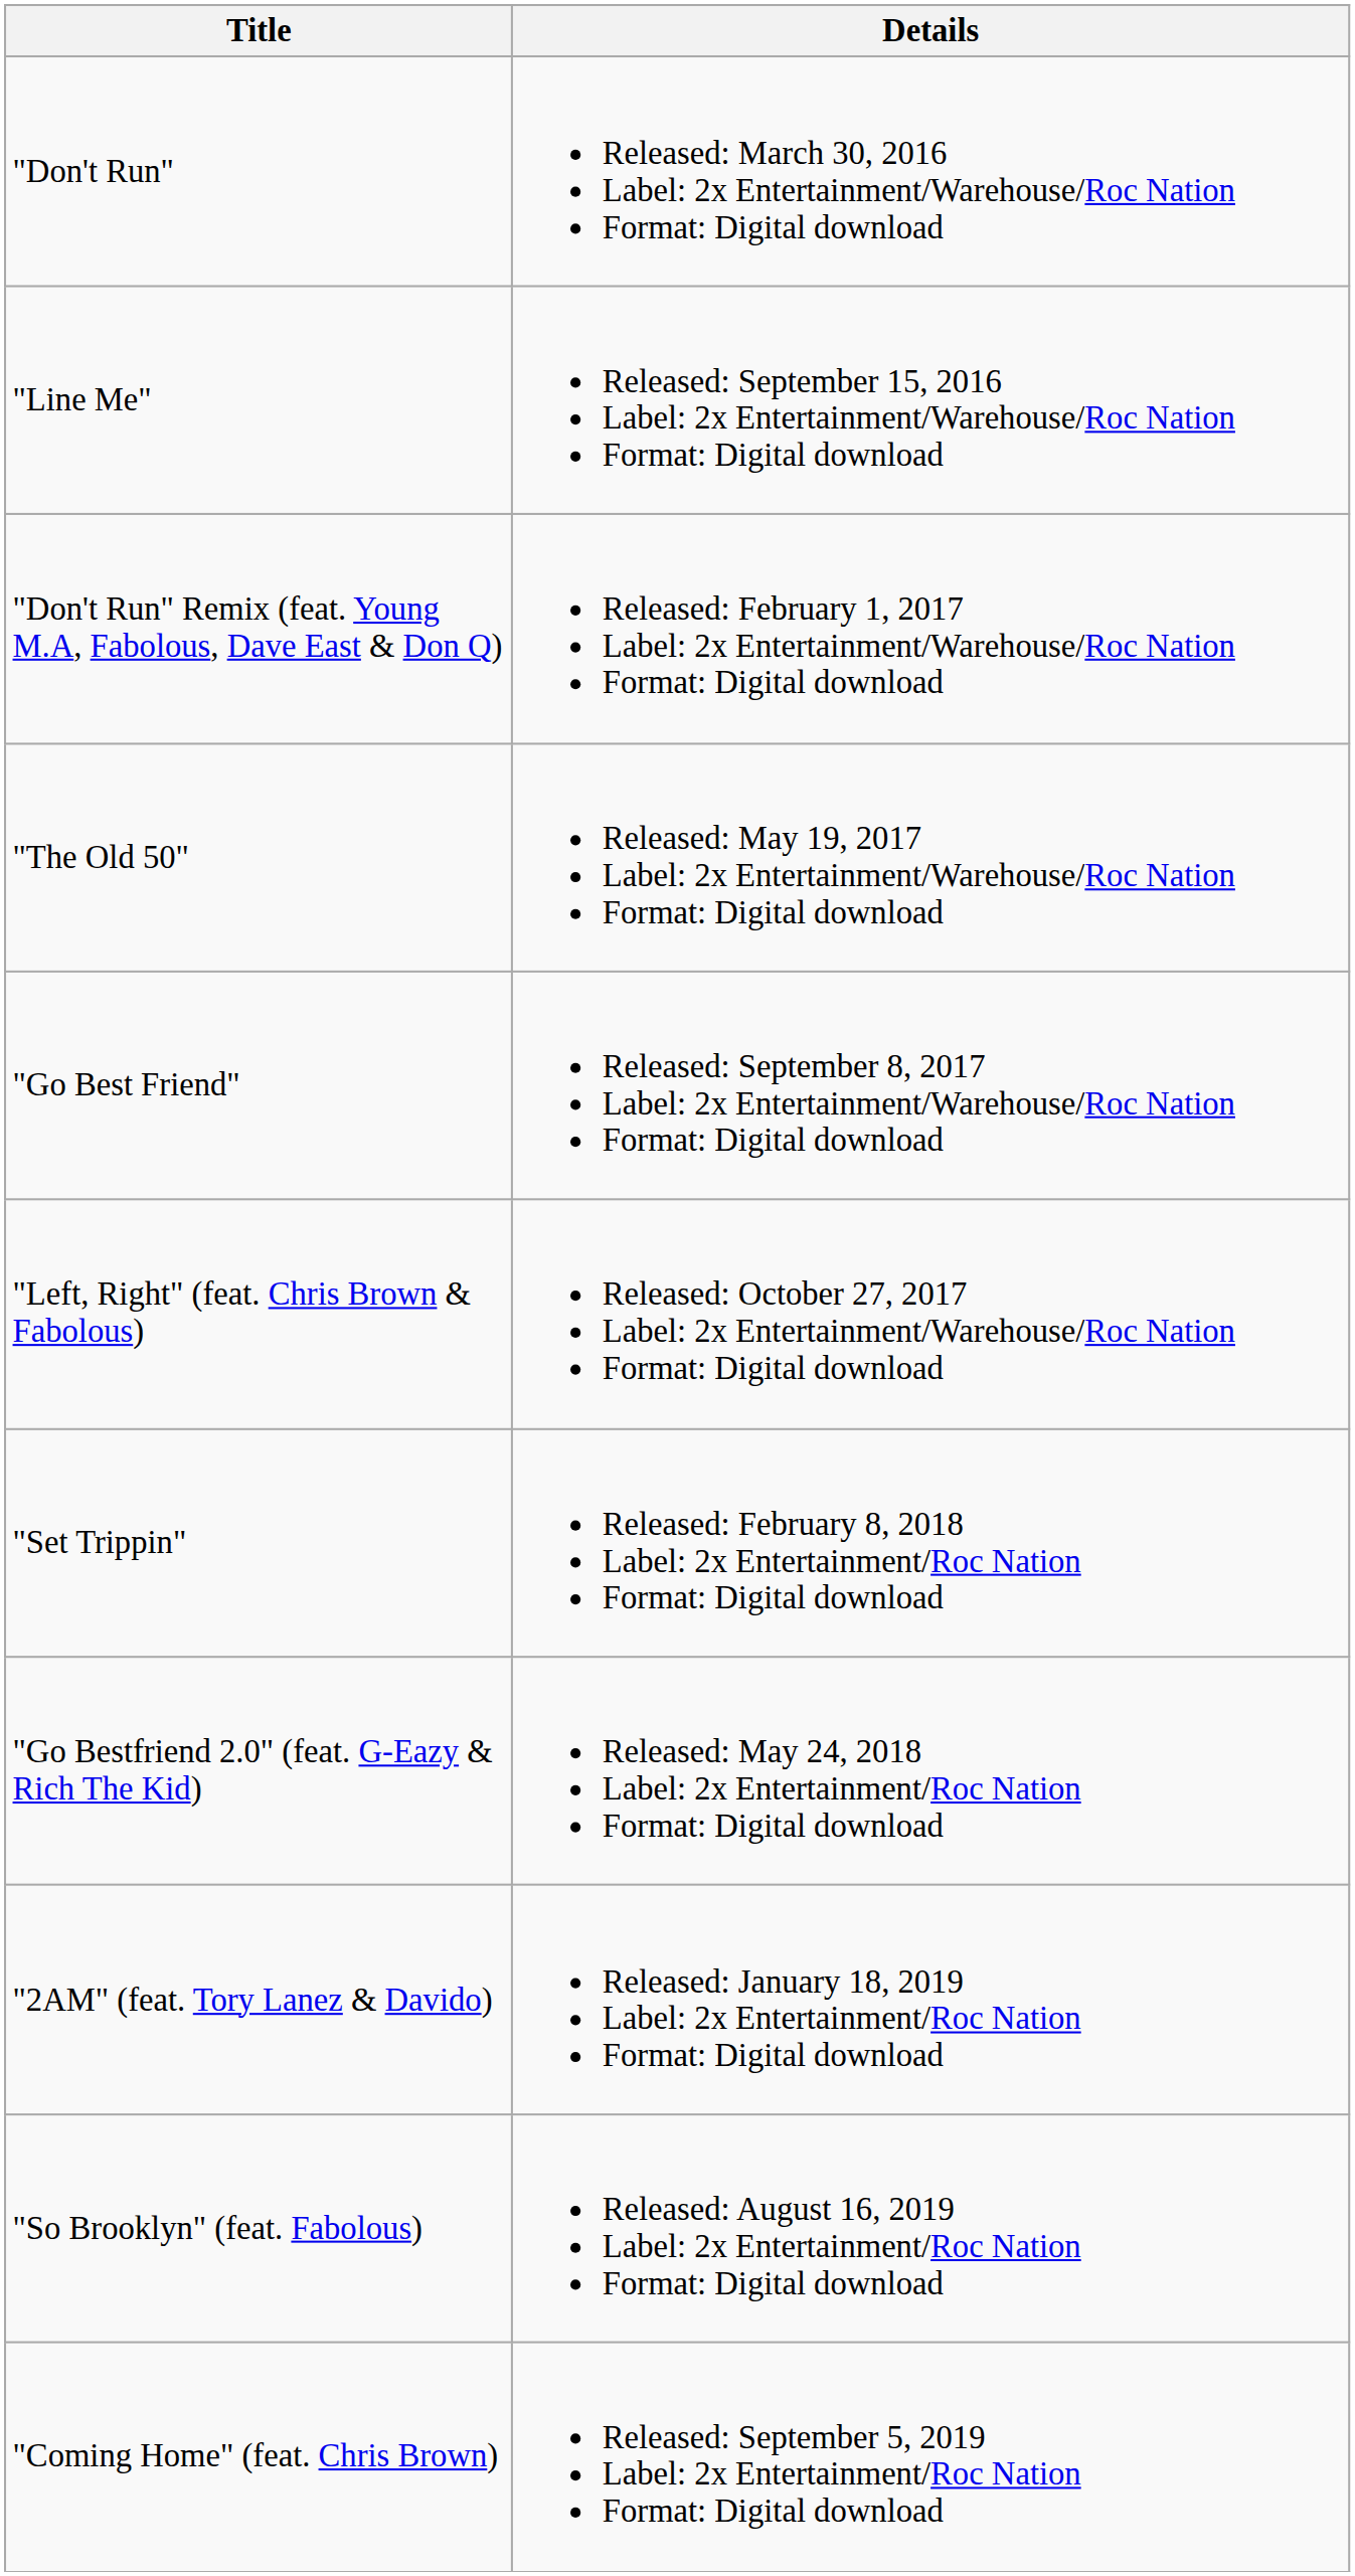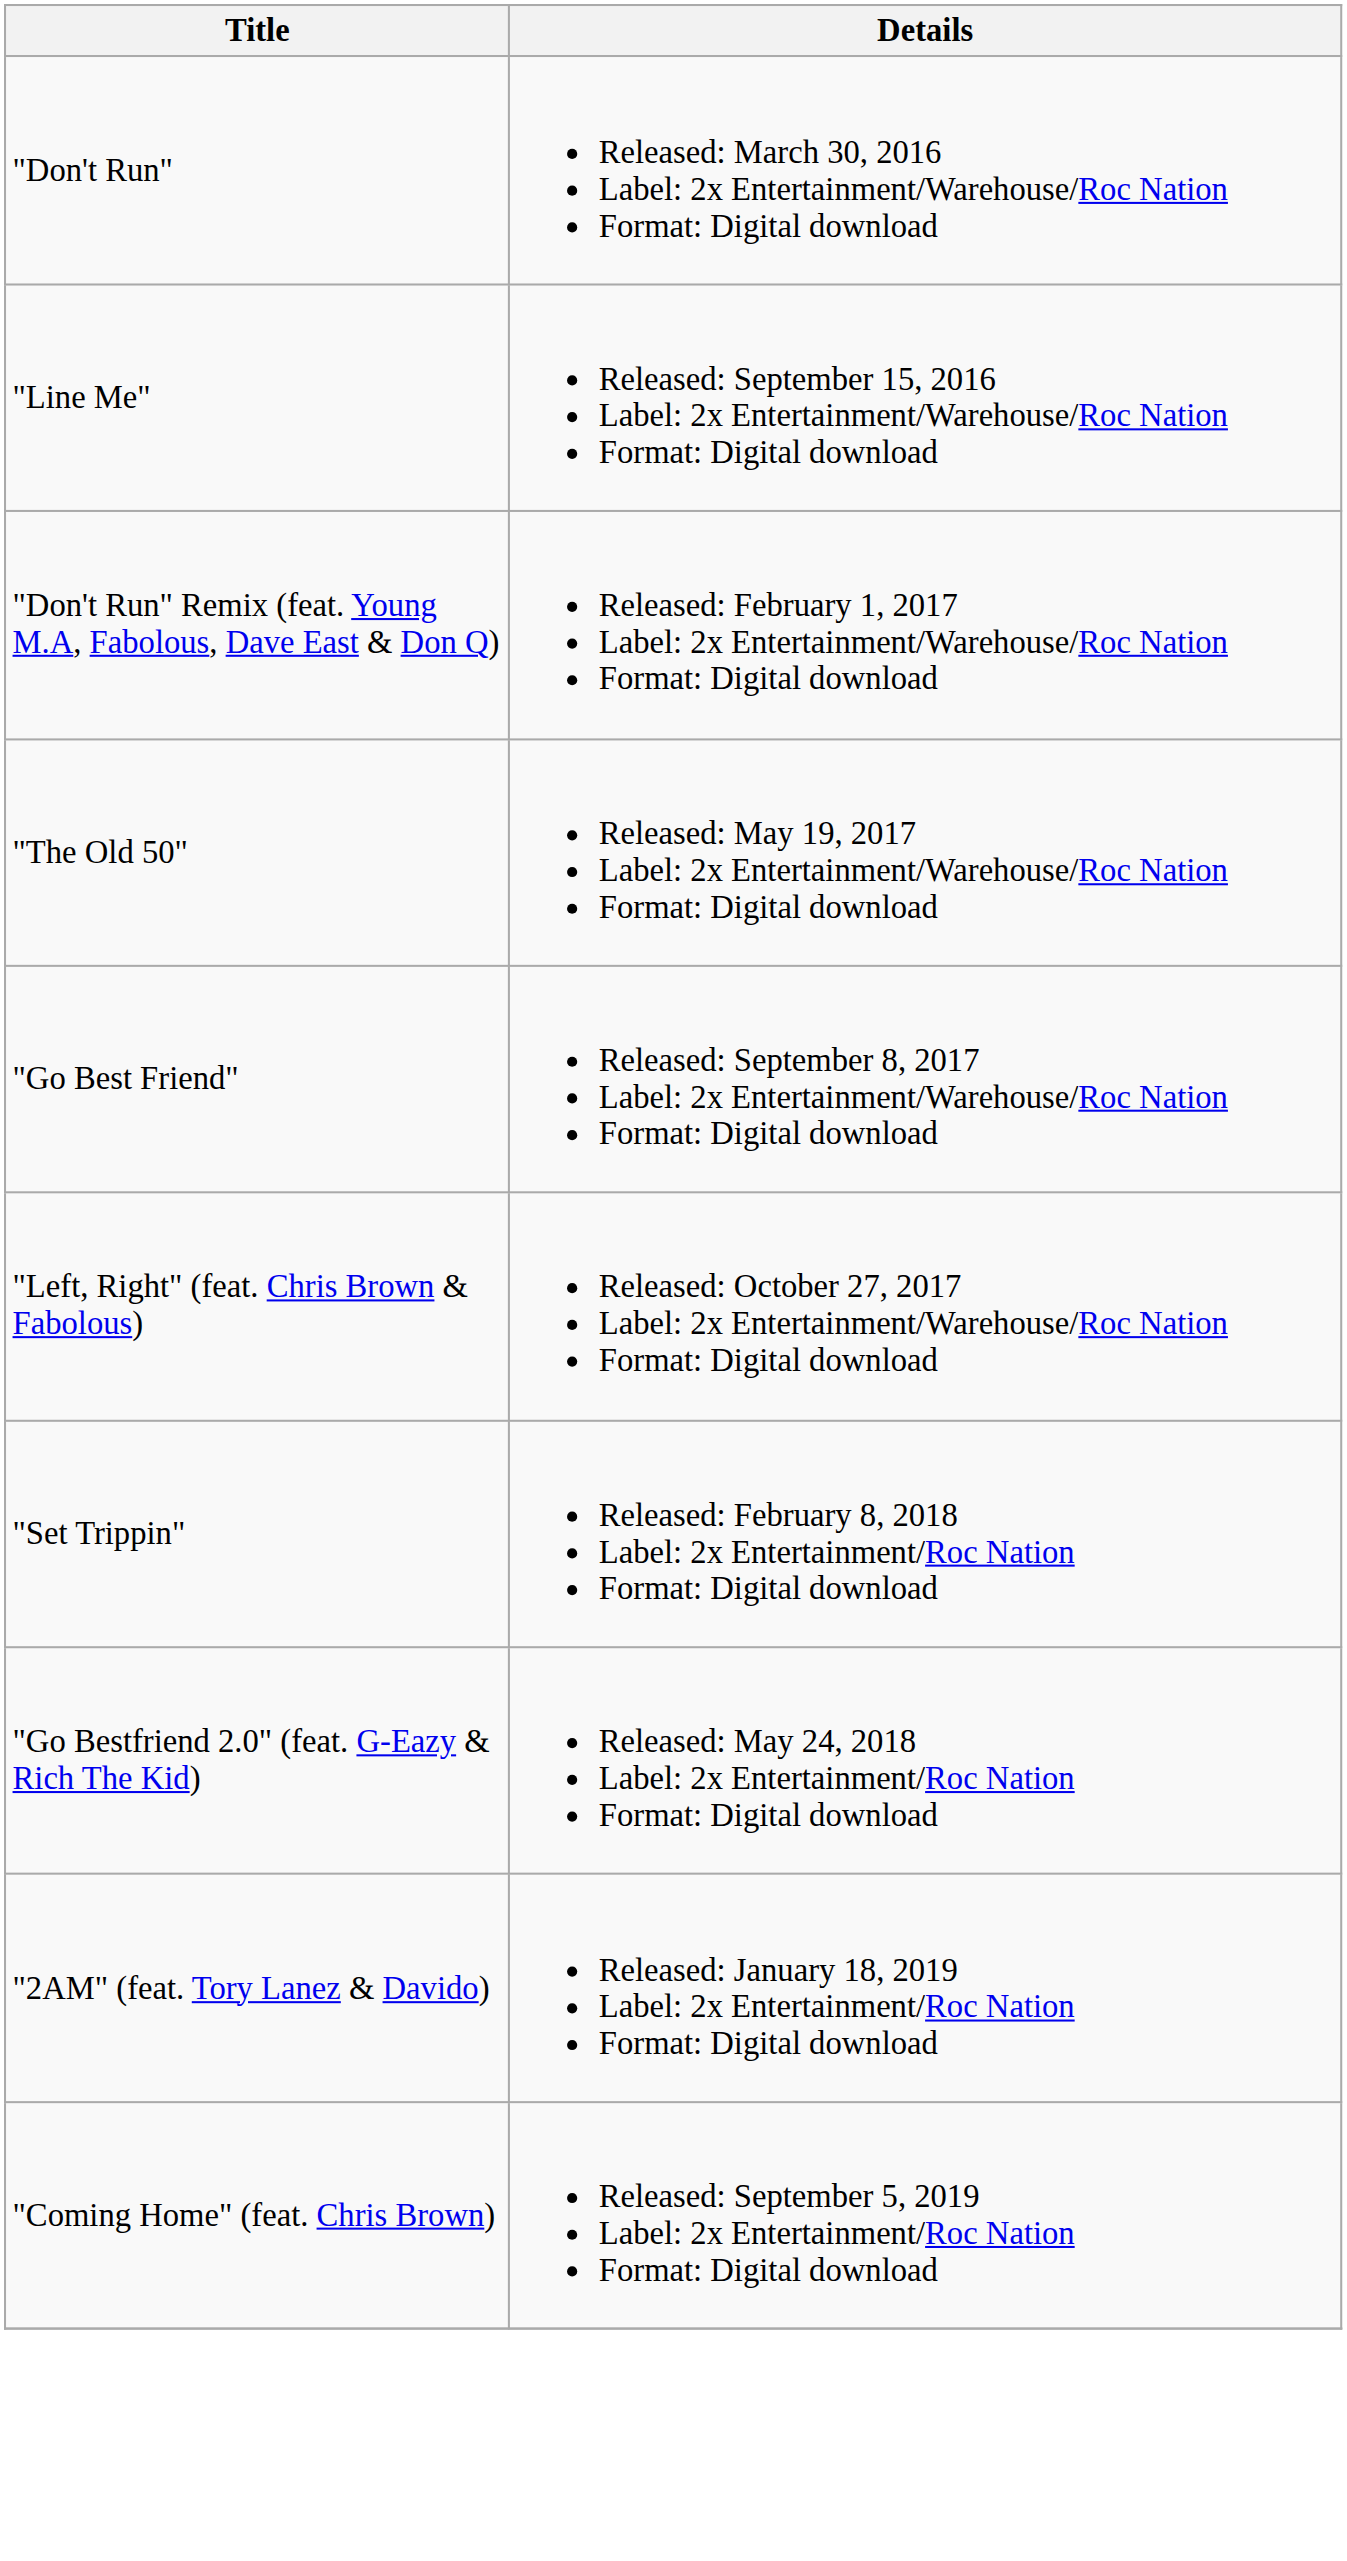- row: "So Brooklyn" (feat. Fabolous) | Released: August 16, 2019 Label: 2x Entertainment/Roc Nation Format: Digital download
